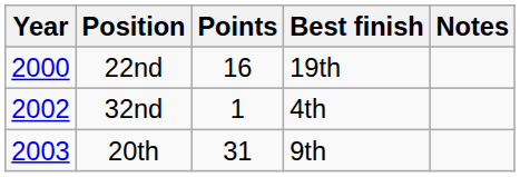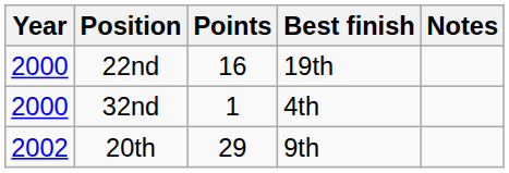32nd | Year: 2002 -> 2000
20th | Year: 2003 -> 2002
20th | Points: 31 -> 29
